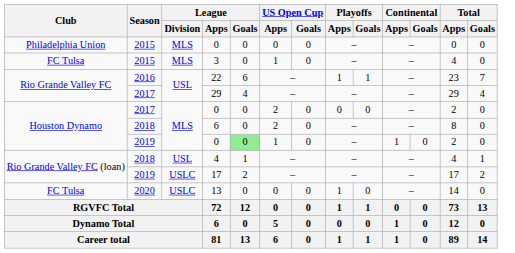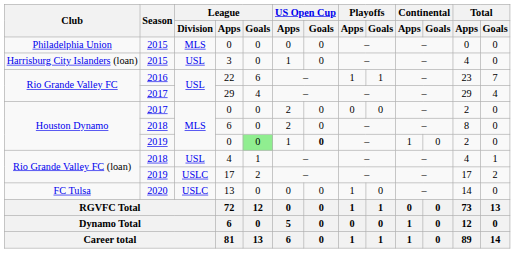3 | Club: FC Tulsa -> Harrisburg City Islanders (loan)
3 | League / Division: MLS -> USL
2019 / 0 | US Open Cup / Goals: normal -> bold
